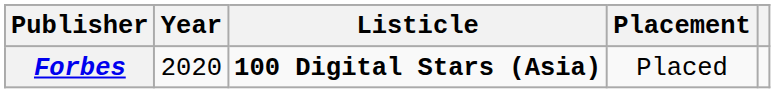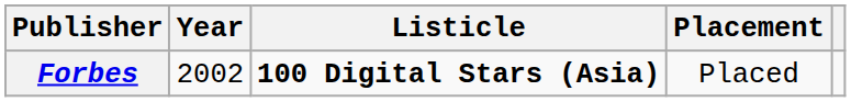Forbes | Year: 2020 -> 2002
